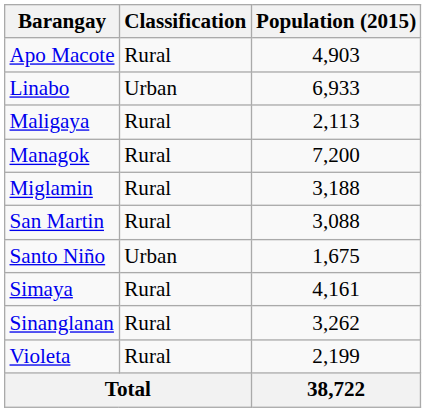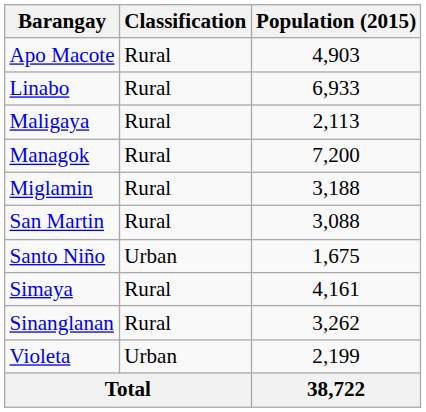Linabo | Classification: Urban -> Rural
Violeta | Classification: Rural -> Urban
